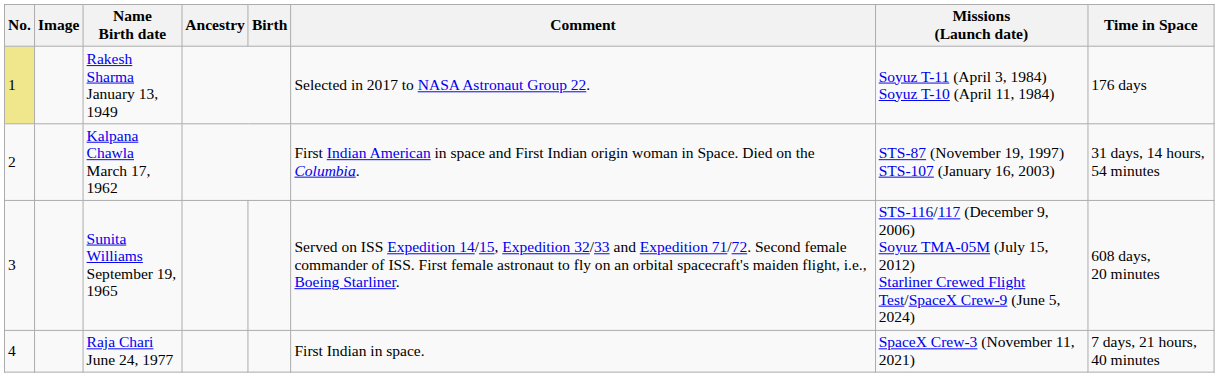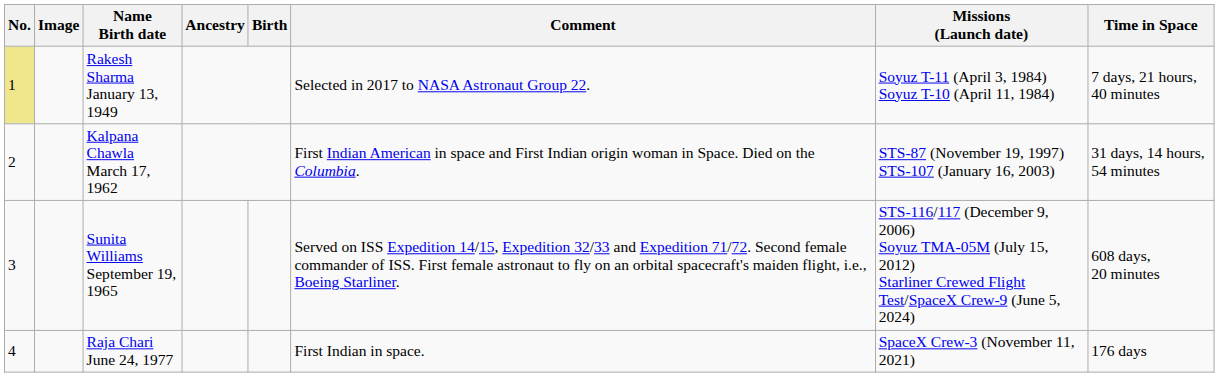Rakesh Sharma January 13, 1949 | Time in Space: 176 days -> 7 days, 21 hours, 40 minutes
Raja Chari June 24, 1977 | Time in Space: 7 days, 21 hours, 40 minutes -> 176 days
